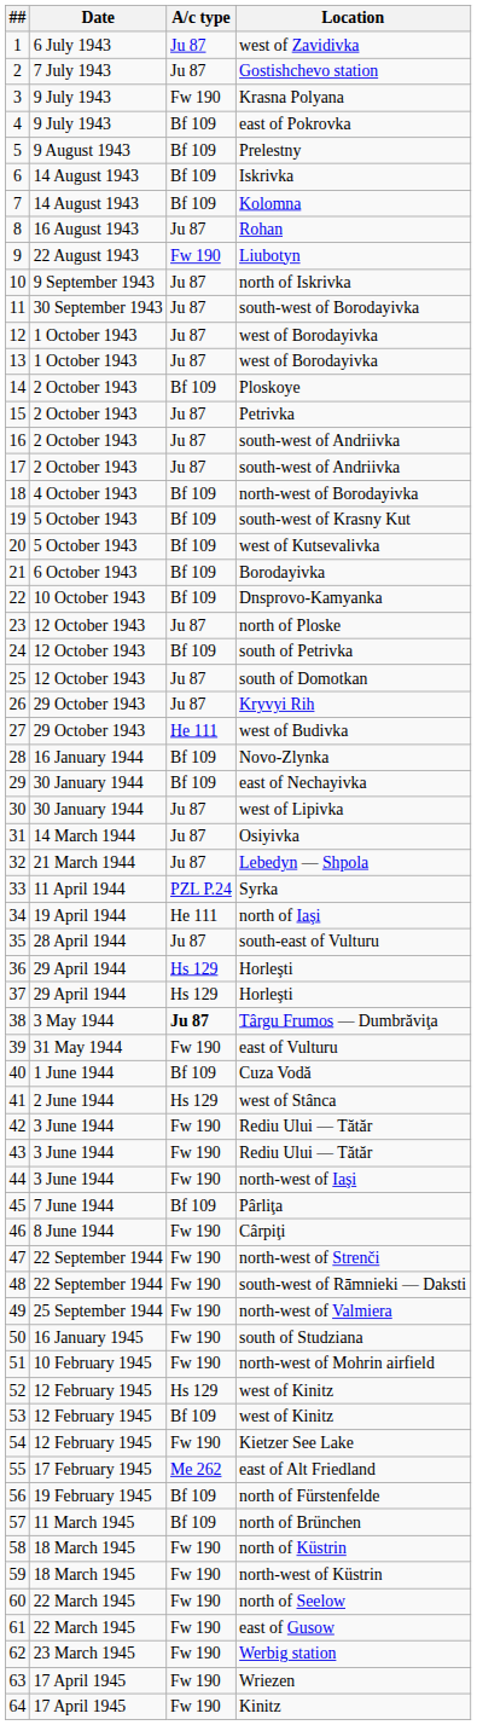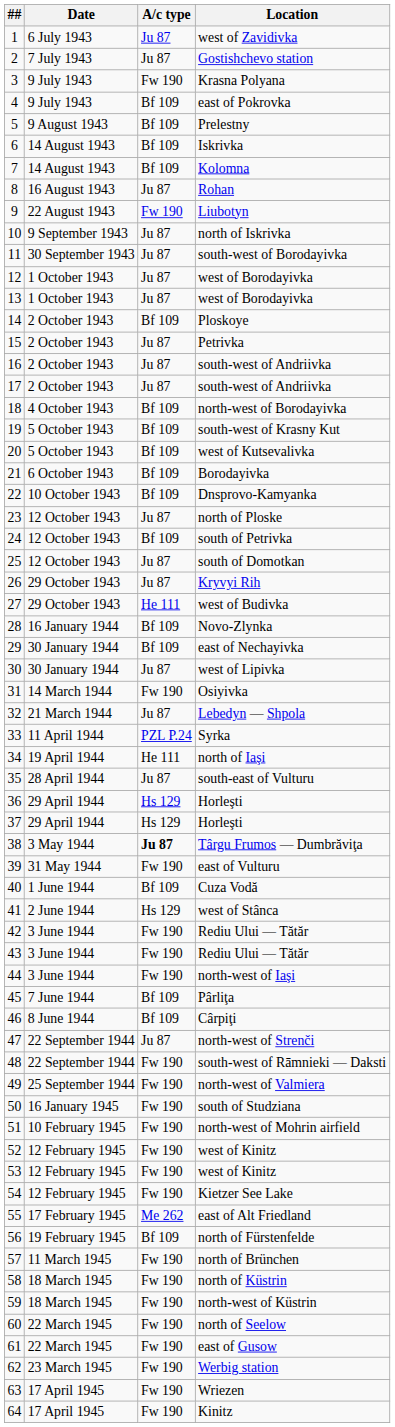Osiyivka | A/c type: Ju 87 -> Fw 190
Cârpiţi | A/c type: Fw 190 -> Bf 109
north-west of Strenči | A/c type: Fw 190 -> Ju 87
52 / west of Kinitz | A/c type: Hs 129 -> Fw 190
53 / west of Kinitz | A/c type: Bf 109 -> Fw 190
north of Brünchen | A/c type: Bf 109 -> Fw 190
